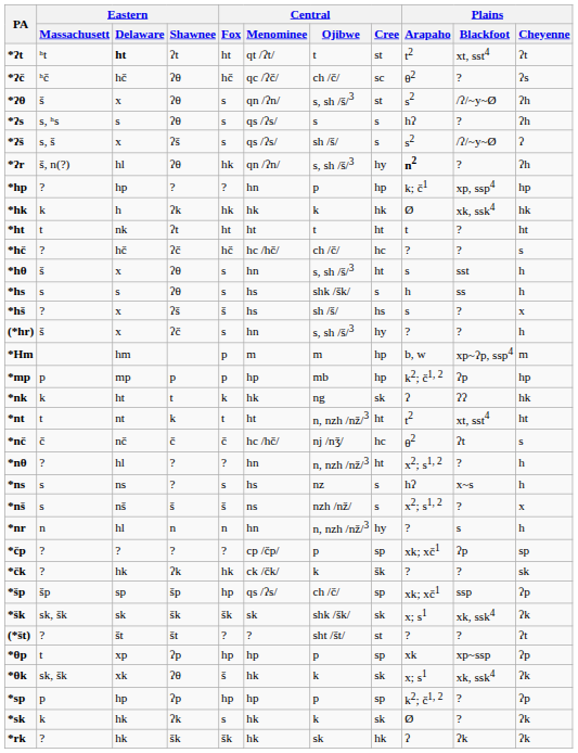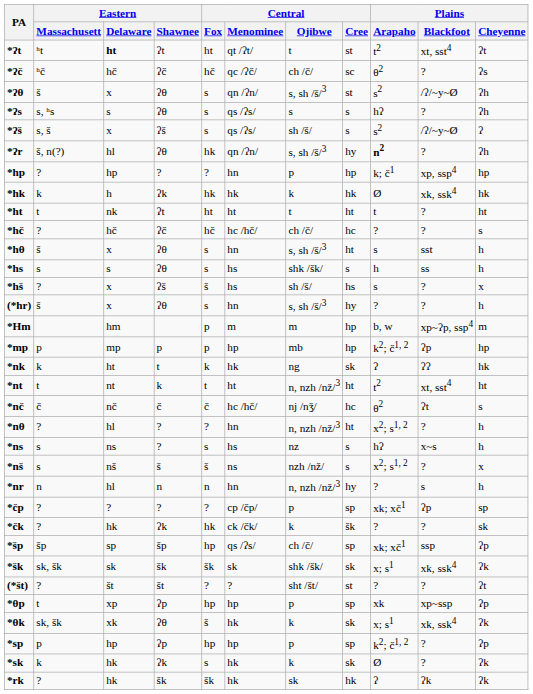*ʔč | Eastern / Shawnee: ʔθ -> ʔč
(*hr) | Eastern / Shawnee: ʔč -> ʔθ
